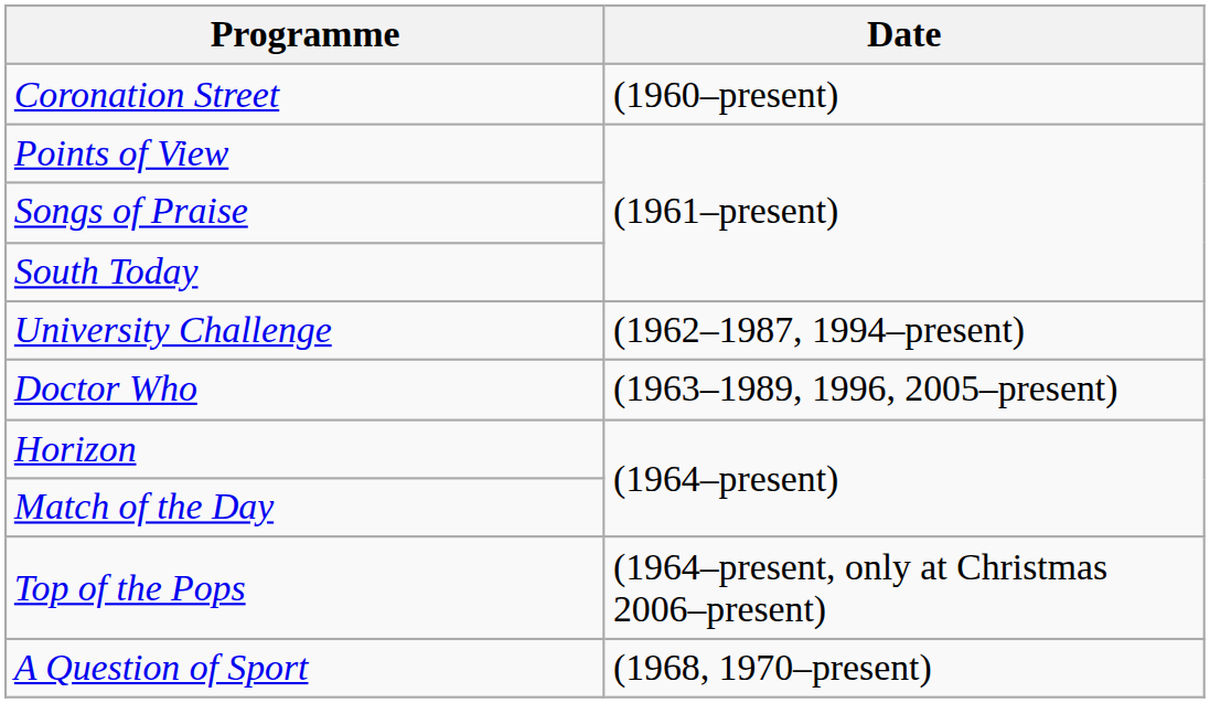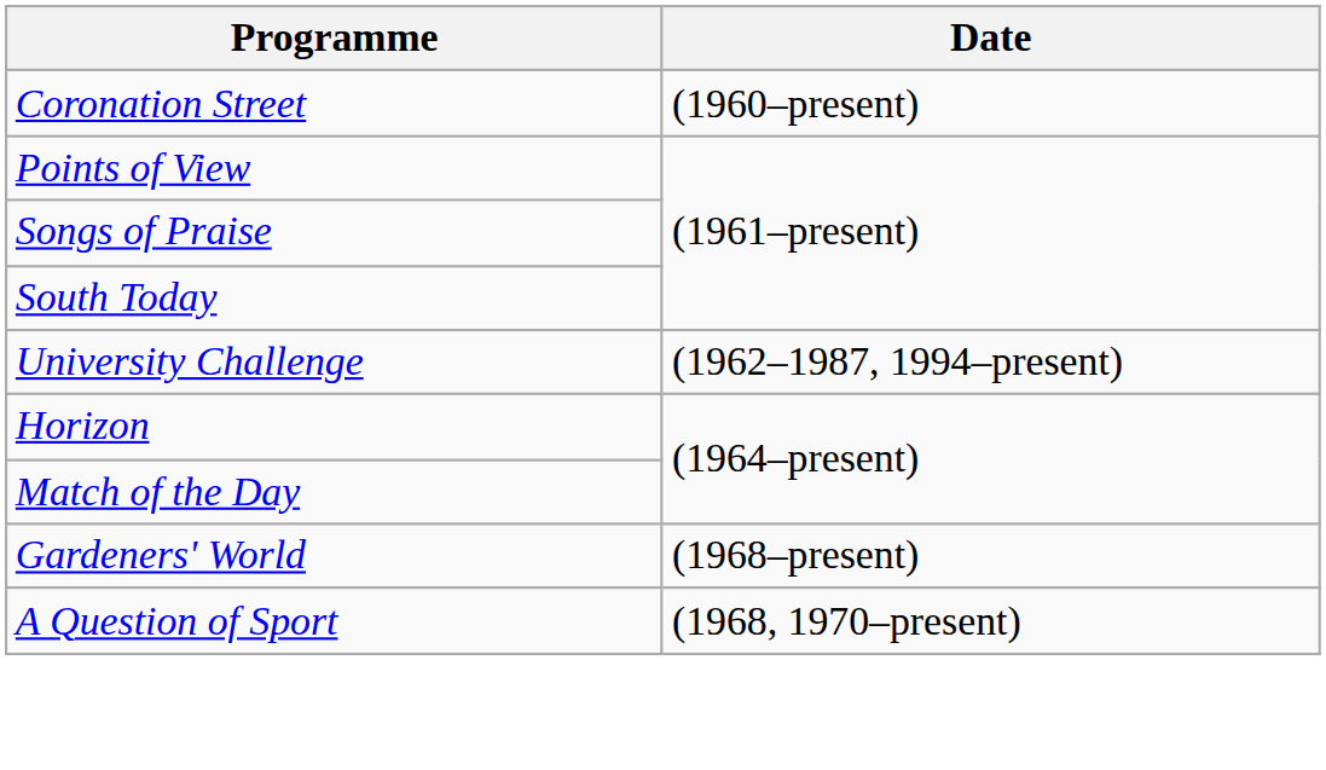- row: Doctor Who | (1963–1989, 1996, 2005–present)
- row: Top of the Pops | (1964–present, only at Christmas 2006–present)
+ row: Gardeners' World | (1968–present)
